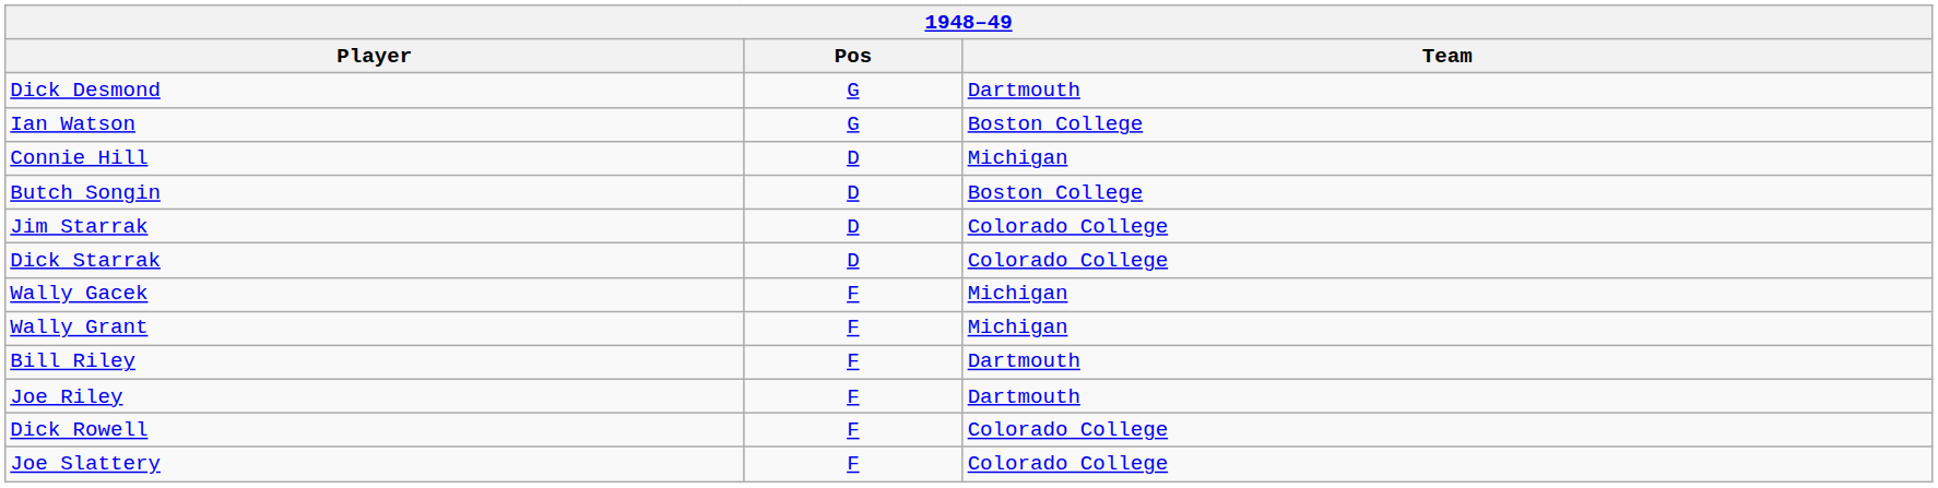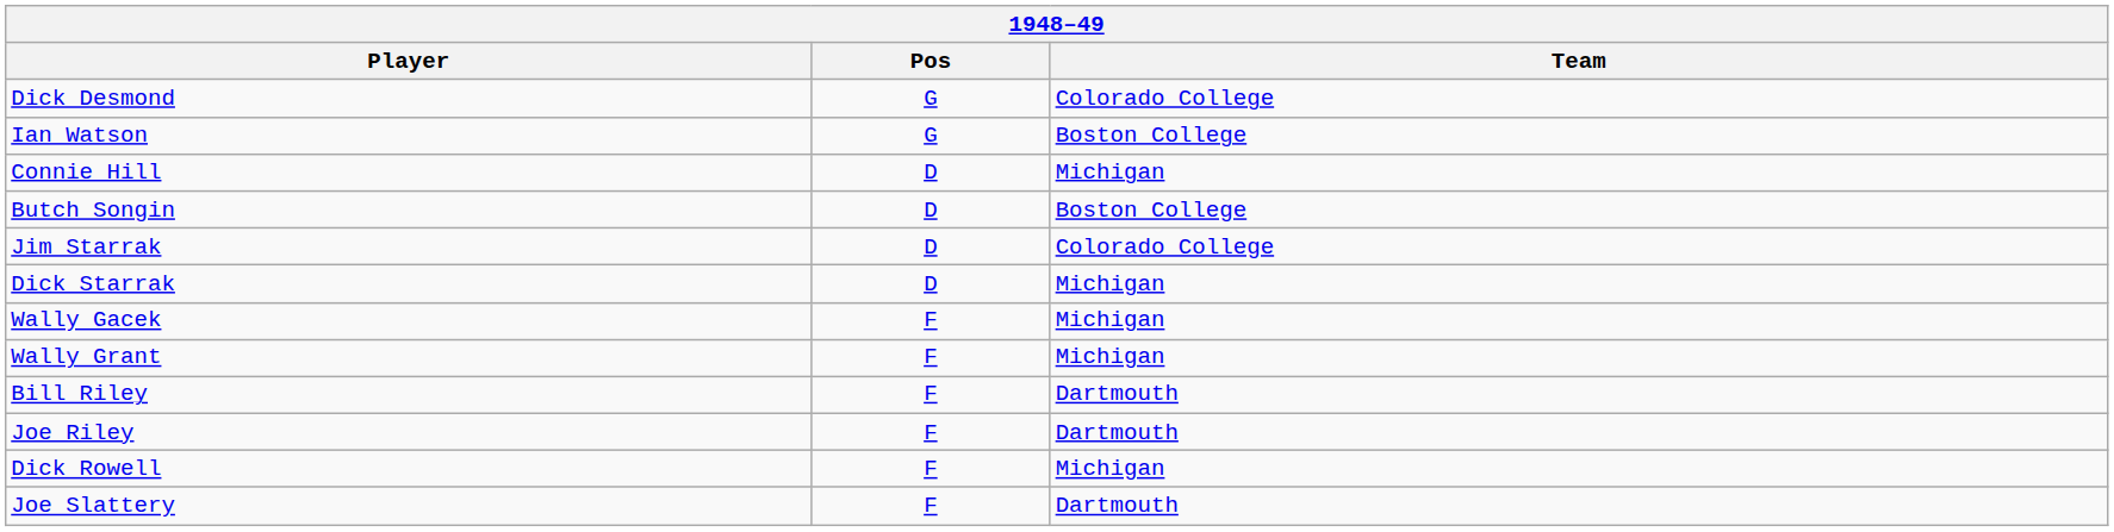Dick Desmond | Team: Dartmouth -> Colorado College
Dick Starrak | Team: Colorado College -> Michigan
Dick Rowell | Team: Colorado College -> Michigan
Joe Slattery | Team: Colorado College -> Dartmouth
